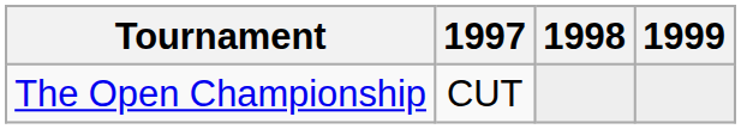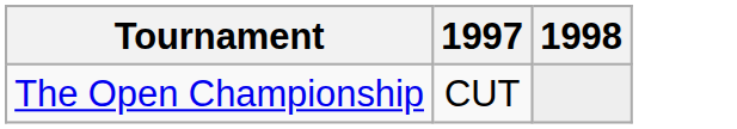- column: 1999
